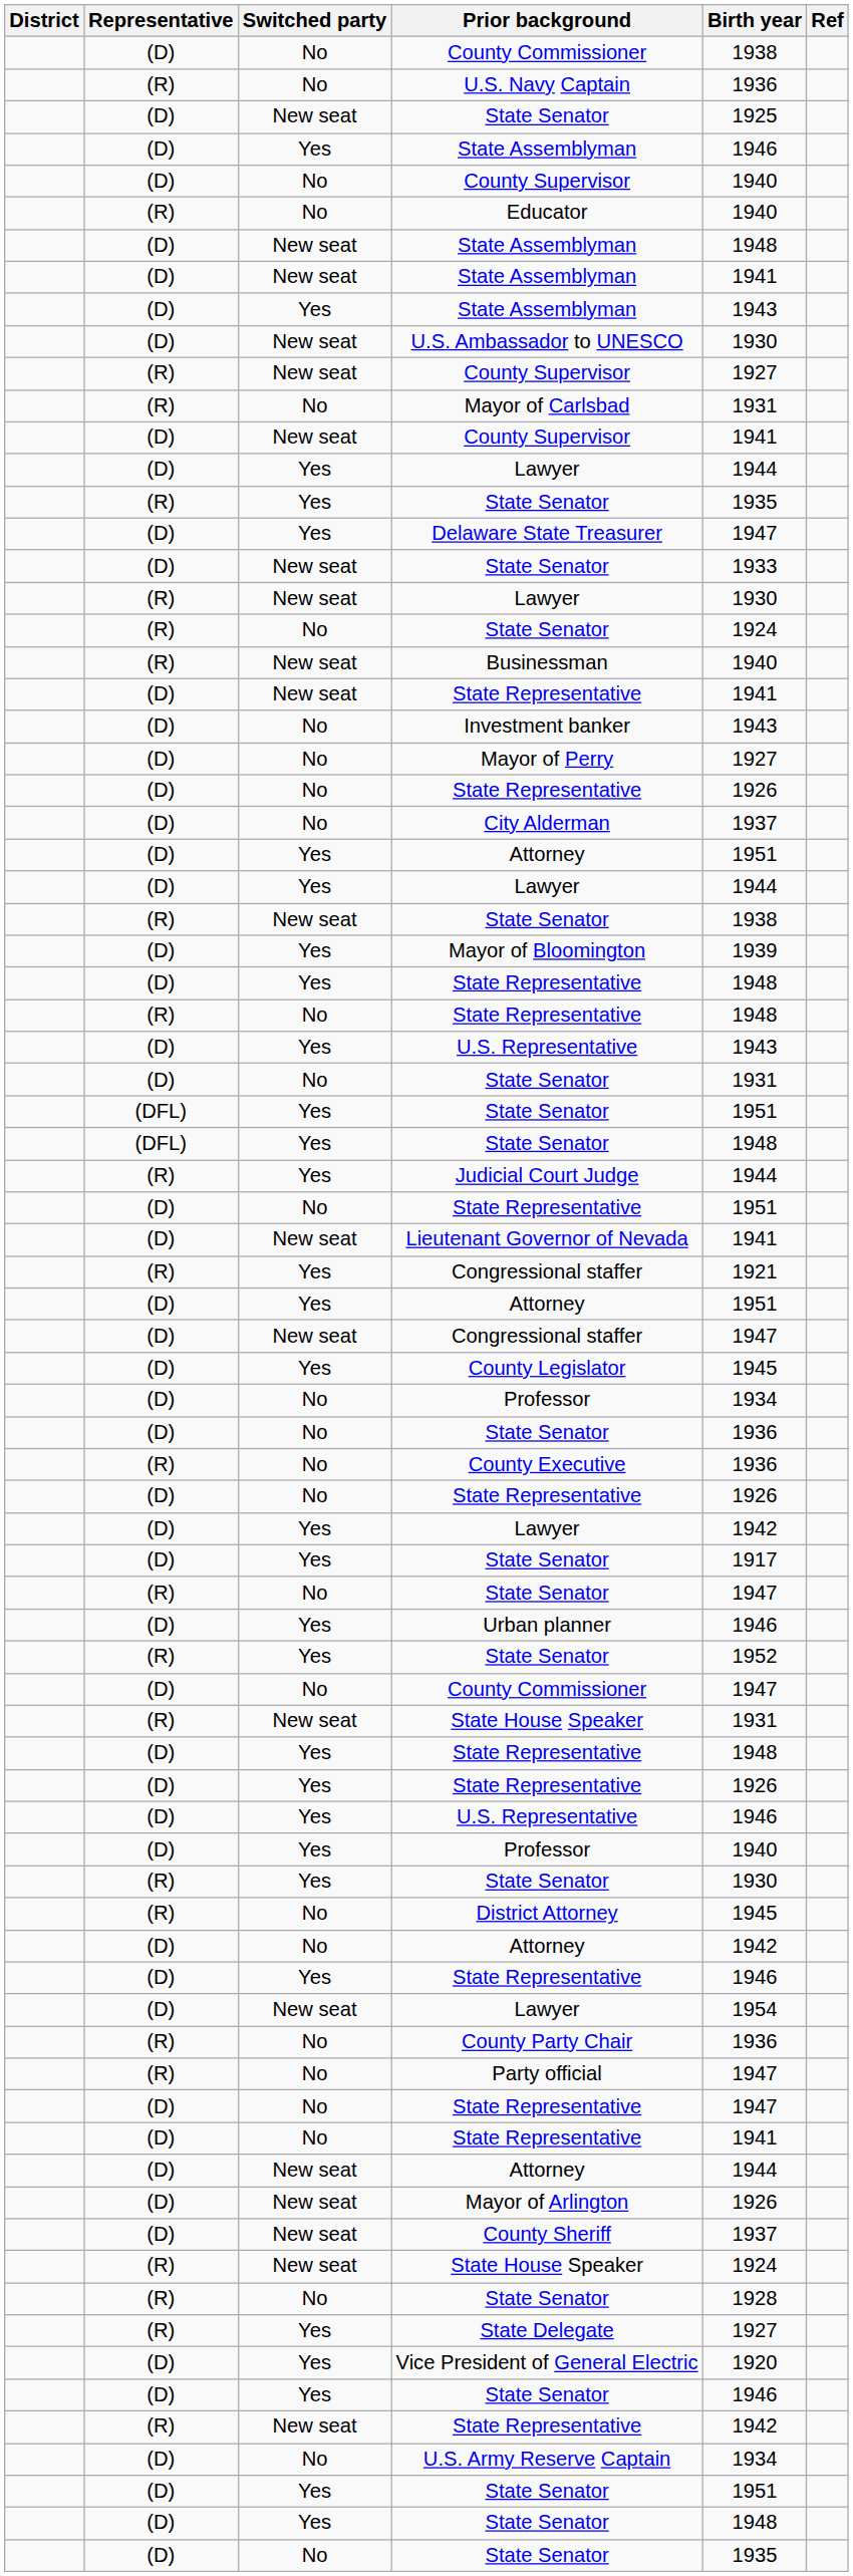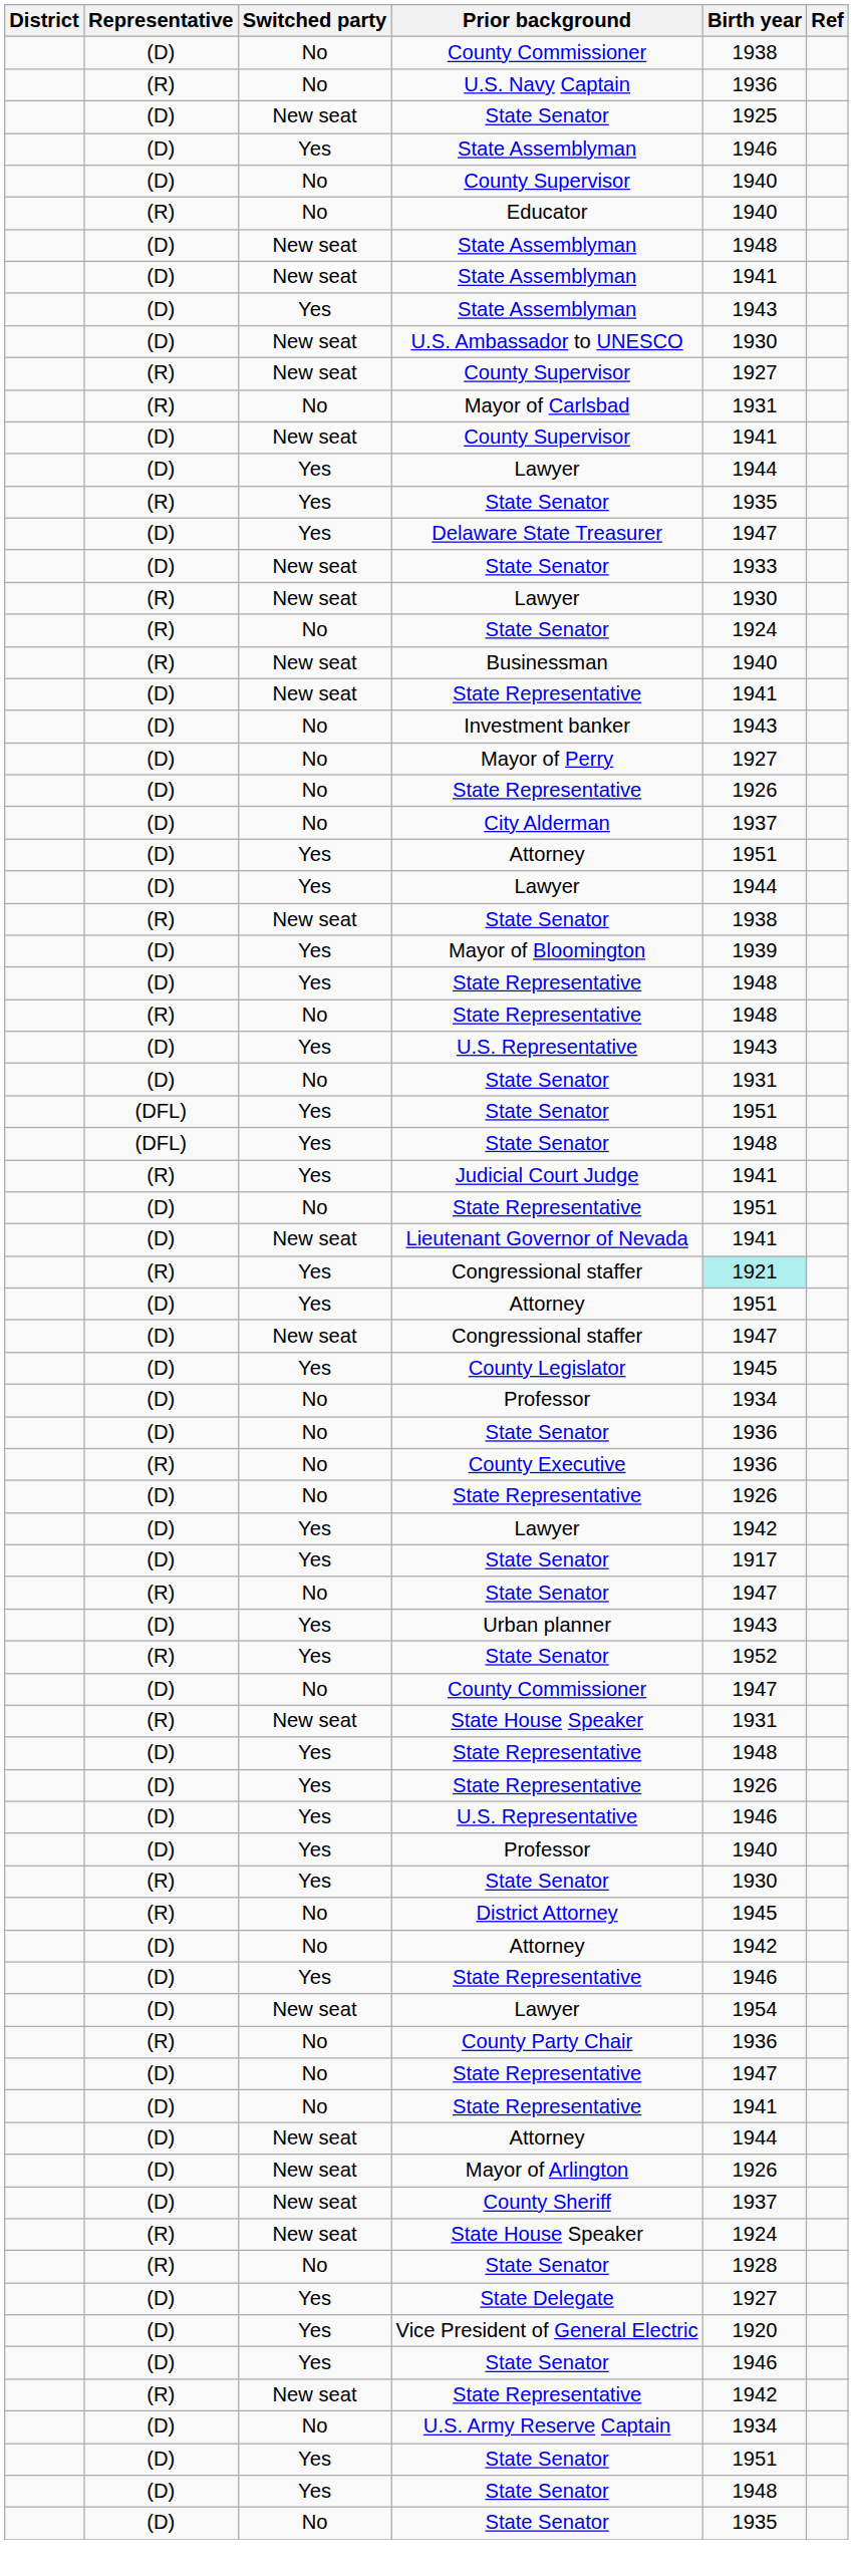Judicial Court Judge | Birth year: 1944 -> 1941
Yes / Congressional staffer | Birth year: no background -> paleturquoise background
Urban planner | Birth year: 1946 -> 1943
- row: (R) | No | Party official | 1947
State Delegate | Representative: (R) -> (D)
